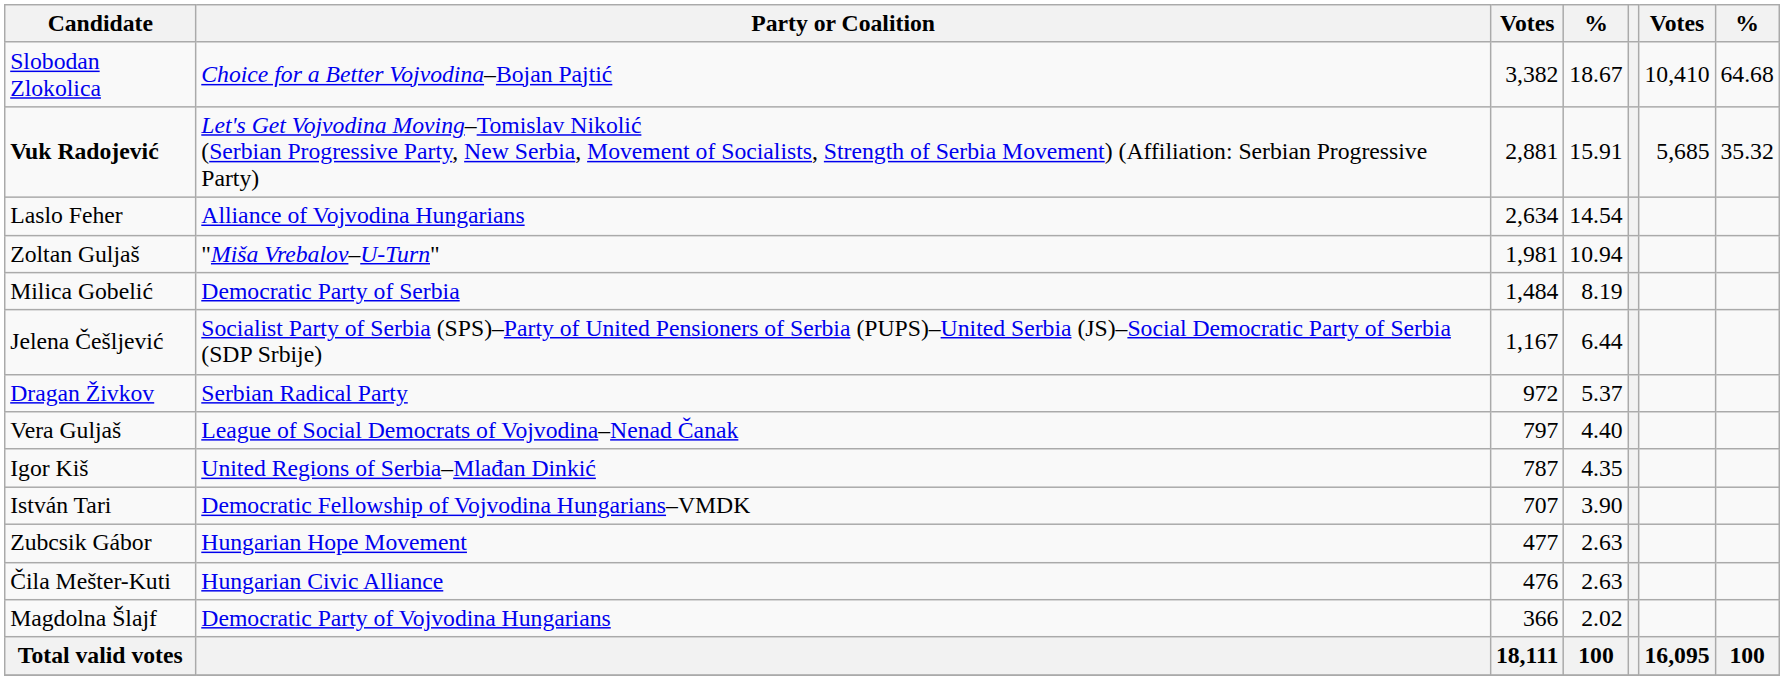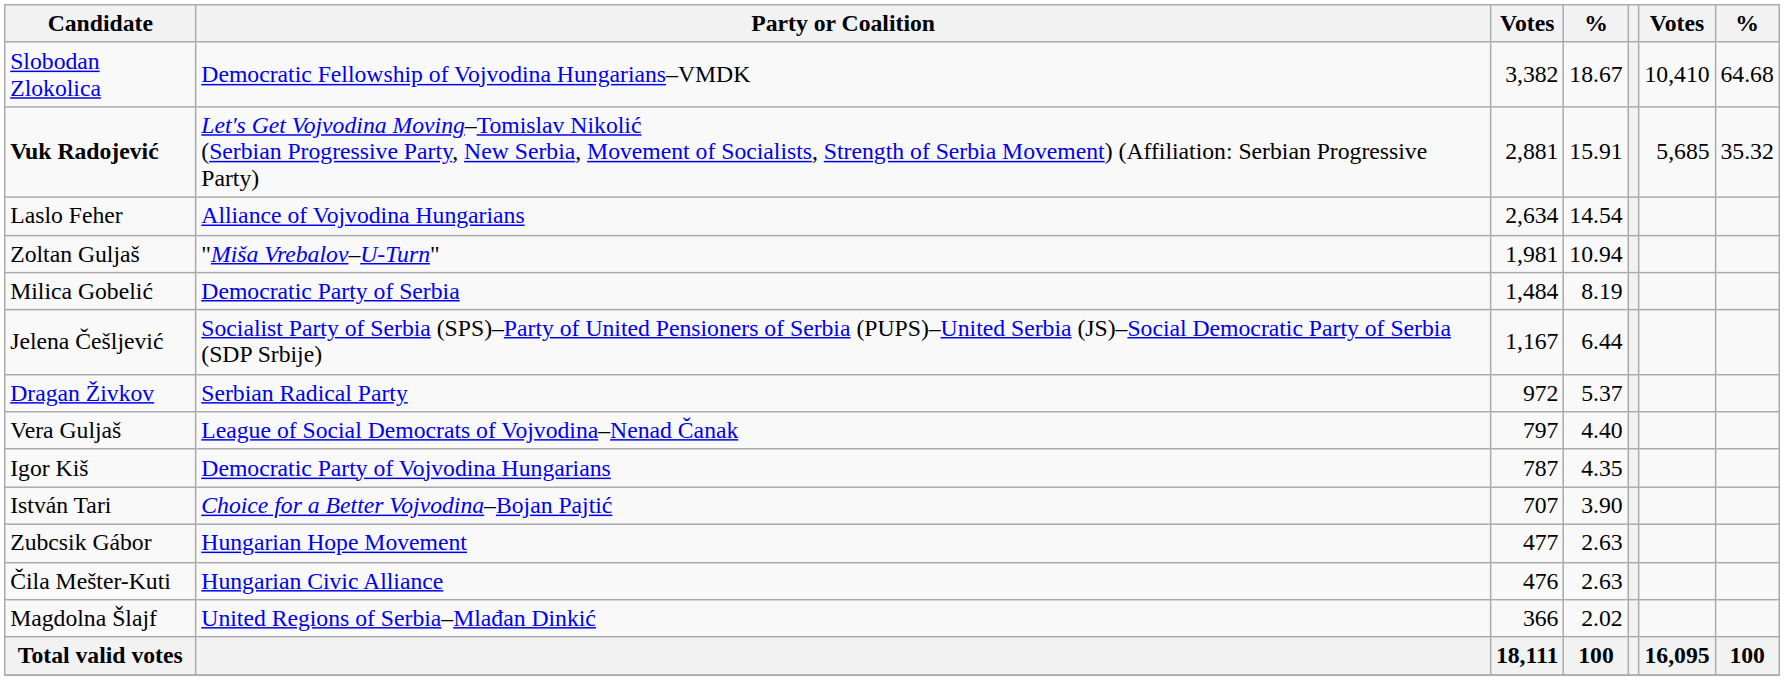Slobodan Zlokolica | Party or Coalition: Choice for a Better Vojvodina–Bojan Pajtić -> Democratic Fellowship of Vojvodina Hungarians–VMDK
Igor Kiš | Party or Coalition: United Regions of Serbia–Mlađan Dinkić -> Democratic Party of Vojvodina Hungarians
István Tari | Party or Coalition: Democratic Fellowship of Vojvodina Hungarians–VMDK -> Choice for a Better Vojvodina–Bojan Pajtić
Magdolna Šlajf | Party or Coalition: Democratic Party of Vojvodina Hungarians -> United Regions of Serbia–Mlađan Dinkić
